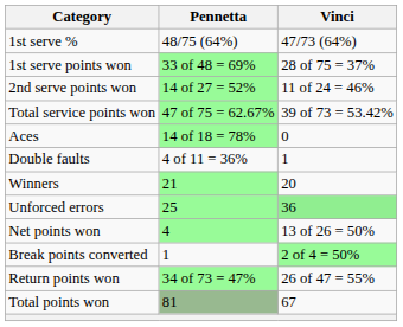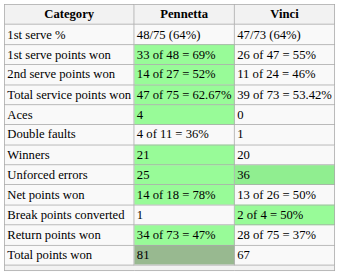1st serve points won | Vinci: 28 of 75 = 37% -> 26 of 47 = 55%
Aces | Pennetta: 14 of 18 = 78% -> 4
Net points won | Pennetta: 4 -> 14 of 18 = 78%
Return points won | Vinci: 26 of 47 = 55% -> 28 of 75 = 37%
